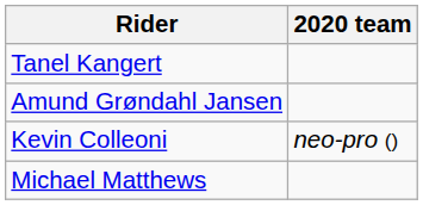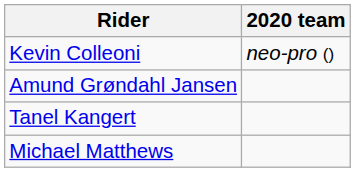rows swapped: Kevin Colleoni <-> Tanel Kangert
